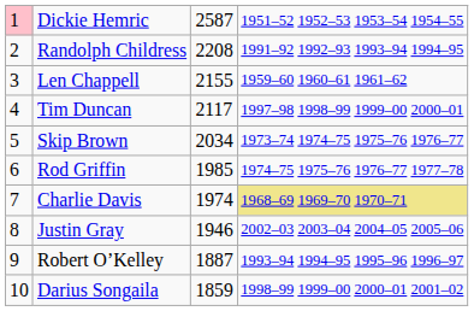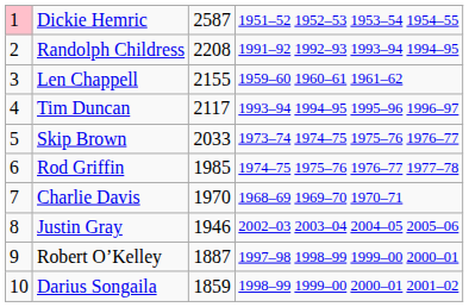Tim Duncan | column 4: 1997–98 1998–99 1999–00 2000–01 -> 1993–94 1994–95 1995–96 1996–97
Skip Brown | column 3: 2034 -> 2033
Charlie Davis | column 3: 1974 -> 1970
Charlie Davis | column 4: khaki background -> no background
Robert O’Kelley | column 4: 1993–94 1994–95 1995–96 1996–97 -> 1997–98 1998–99 1999–00 2000–01
